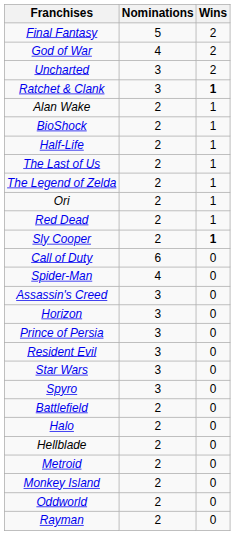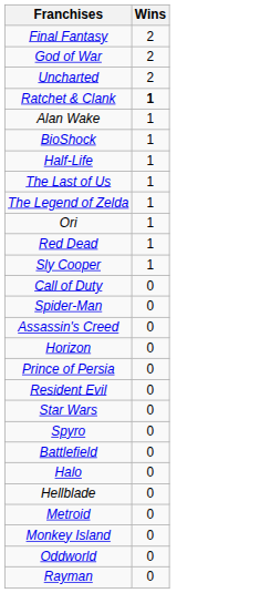- column: Nominations | 5 | 4 | 3 | 3 | 2 | 2 | 2 | 2 | 2 | 2 | 2 | 2 | 6 | 4 | 3 | 3 | 3 | 3 | 3 | 3 | 2 | 2 | 2 | 2 | 2 | 2 | 2
Sly Cooper | Wins: bold -> normal
